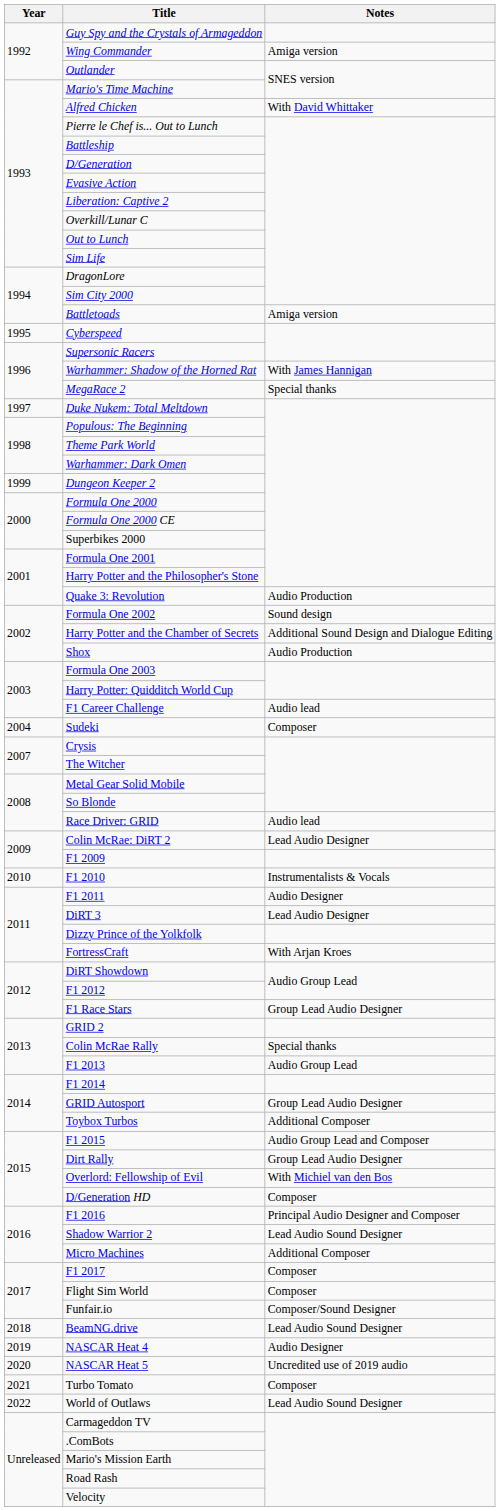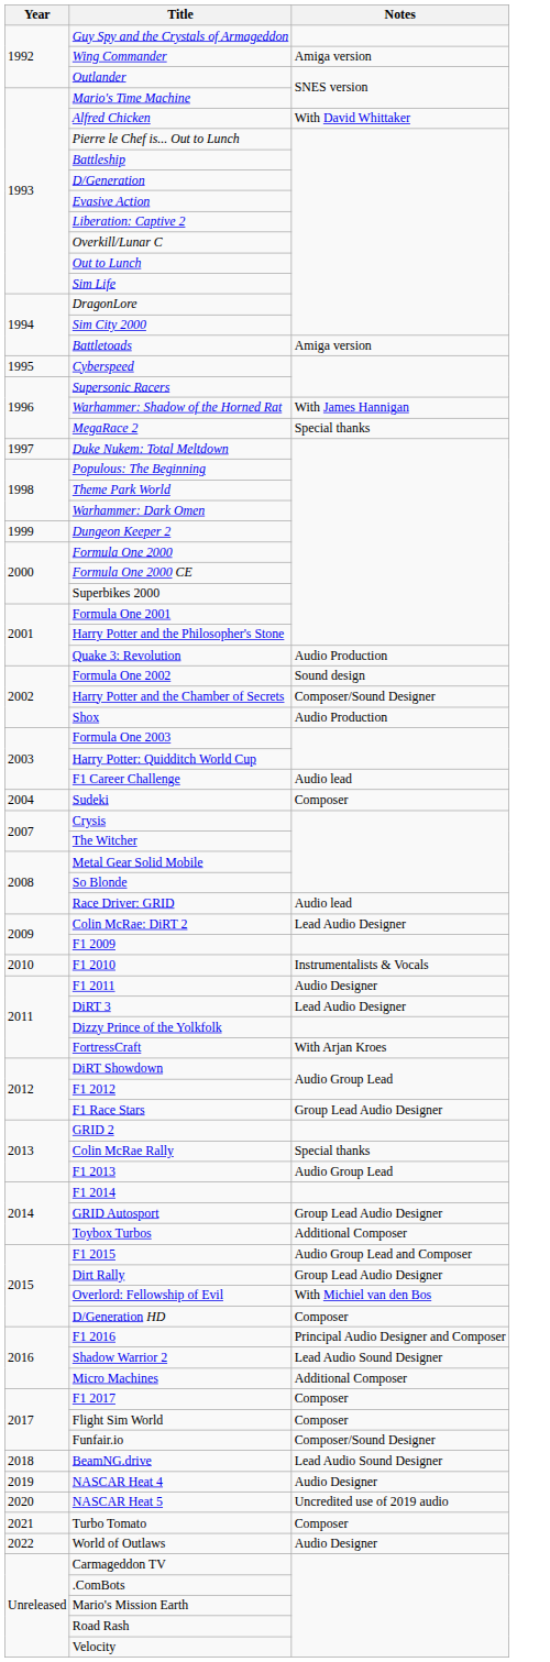Harry Potter and the Chamber of Secrets | Notes: Additional Sound Design and Dialogue Editing -> Composer/Sound Designer
World of Outlaws | Notes: Lead Audio Sound Designer -> Audio Designer
